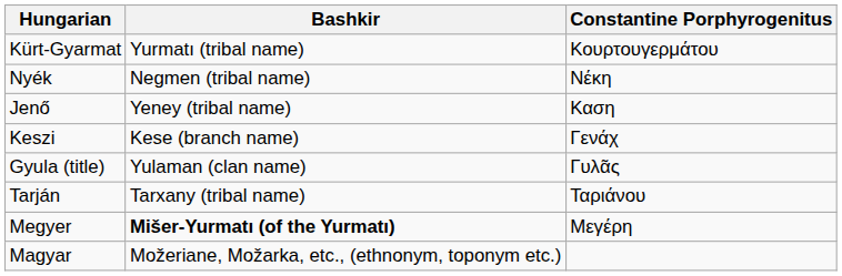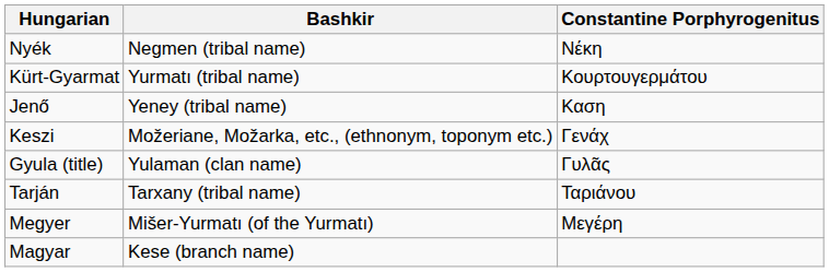rows swapped: Nyék <-> Kürt-Gyarmat
Keszi | Bashkir: Kese (branch name) -> Možeriane, Možarka, etc., (ethnonym, toponym etc.)
Megyer | Bashkir: bold -> normal
Magyar | Bashkir: Možeriane, Možarka, etc., (ethnonym, toponym etc.) -> Kese (branch name)
